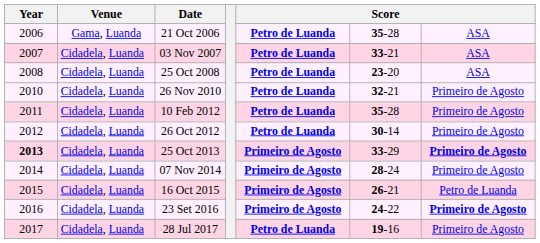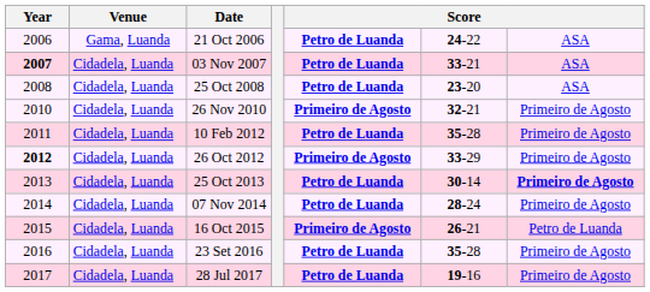21 Oct 2006 | column 6: 35-28 -> 24-22
03 Nov 2007 | Year: normal -> bold
26 Nov 2010 | column 5: Petro de Luanda -> Primeiro de Agosto
26 Oct 2012 | Year: normal -> bold
26 Oct 2012 | column 5: Petro de Luanda -> Primeiro de Agosto
26 Oct 2012 | column 6: 30-14 -> 33-29
25 Oct 2013 | Year: bold -> normal
25 Oct 2013 | column 5: Primeiro de Agosto -> Petro de Luanda
25 Oct 2013 | column 6: 33-29 -> 30-14
07 Nov 2014 | column 5: Primeiro de Agosto -> Petro de Luanda
23 Set 2016 | column 5: Primeiro de Agosto -> Petro de Luanda
23 Set 2016 | column 6: 24-22 -> 35-28
23 Set 2016 | column 7: bold -> normal
